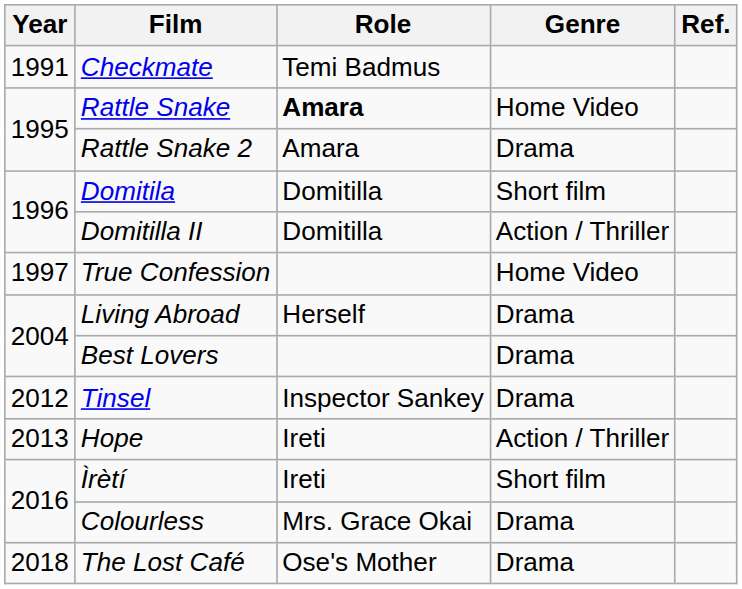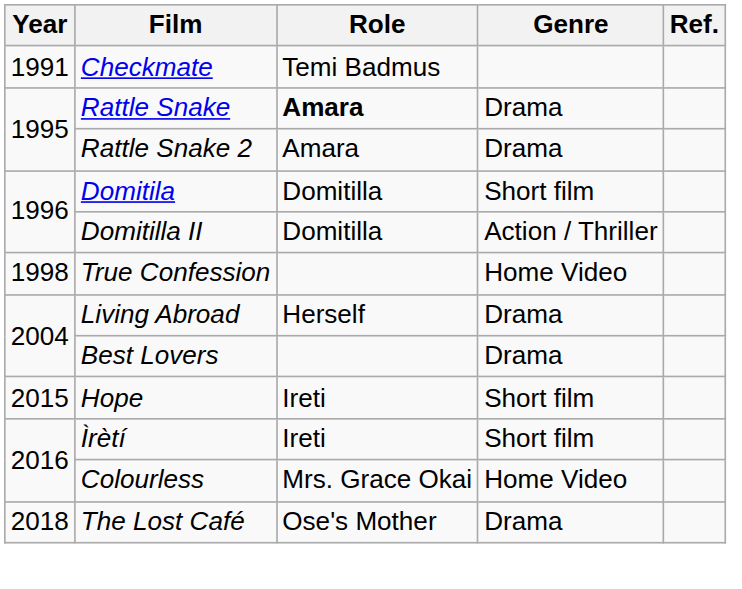Rattle Snake | Genre: Home Video -> Drama
True Confession | Year: 1997 -> 1998
- row: 2012 | Tinsel | Inspector Sankey | Drama
Hope | Year: 2013 -> 2015
Hope | Genre: Action / Thriller -> Short film
Colourless | Genre: Drama -> Home Video
